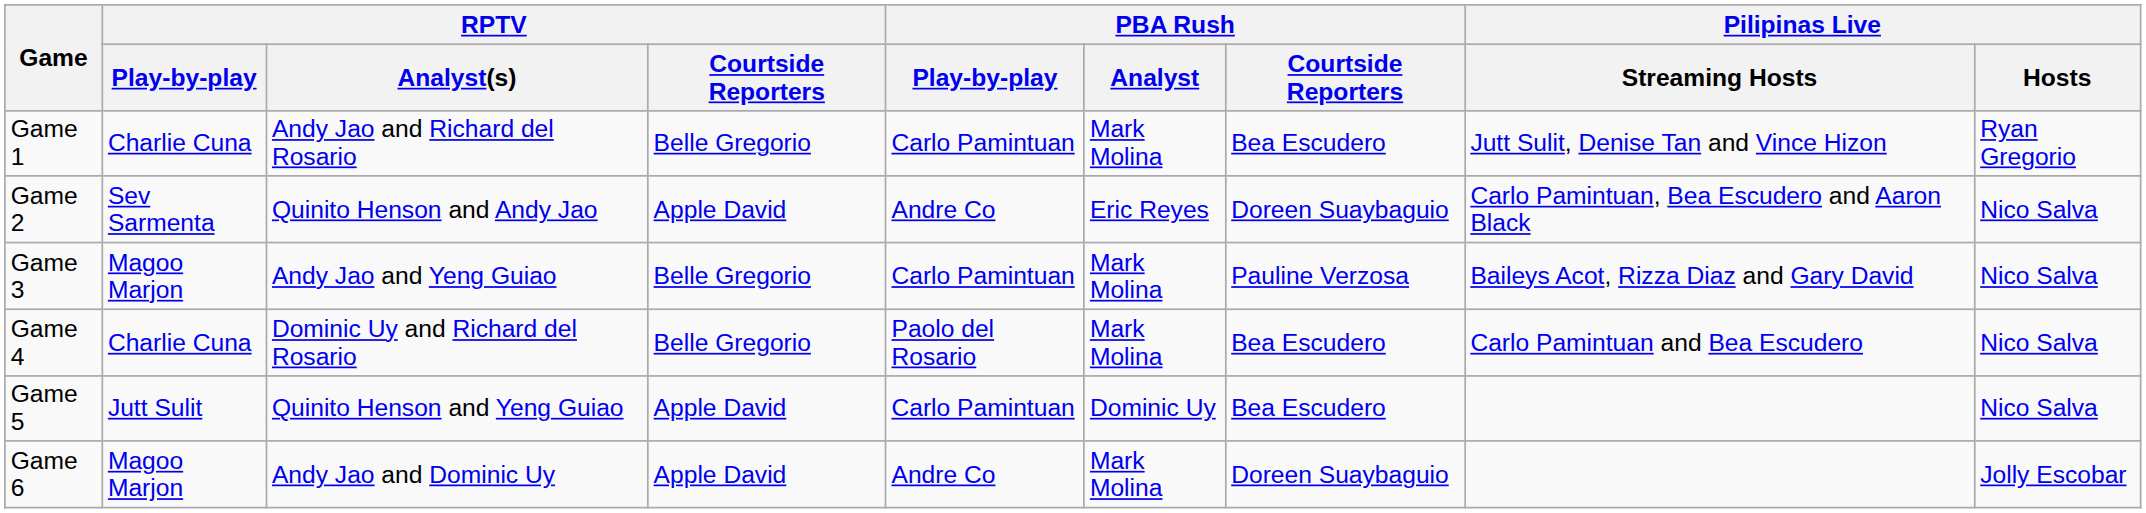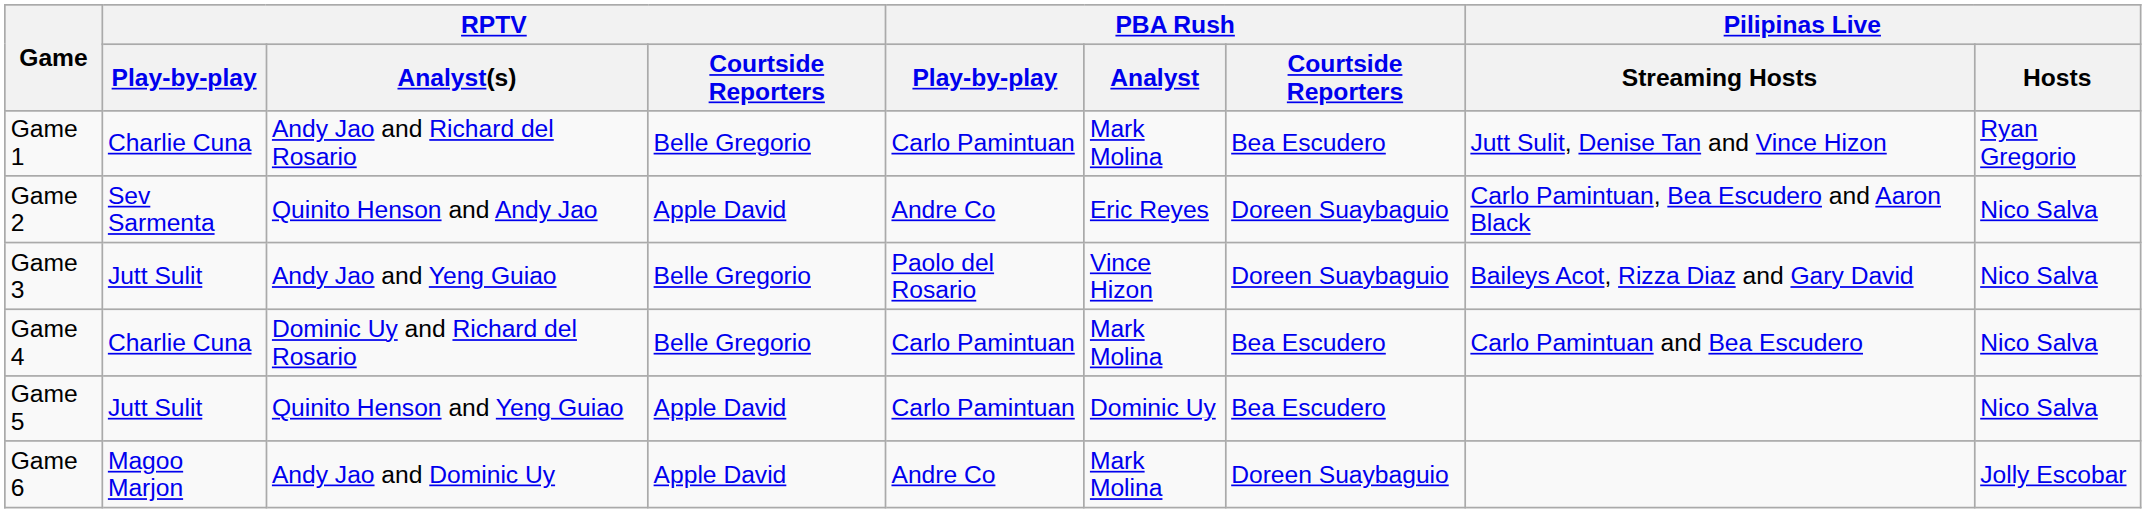Game 3 | RPTV / Play-by-play: Magoo Marjon -> Jutt Sulit
Game 3 | PBA Rush / Play-by-play: Carlo Pamintuan -> Paolo del Rosario
Game 3 | PBA Rush / Analyst: Mark Molina -> Vince Hizon
Game 3 | PBA Rush / Courtside Reporters: Pauline Verzosa -> Doreen Suaybaguio
Game 4 | PBA Rush / Play-by-play: Paolo del Rosario -> Carlo Pamintuan
